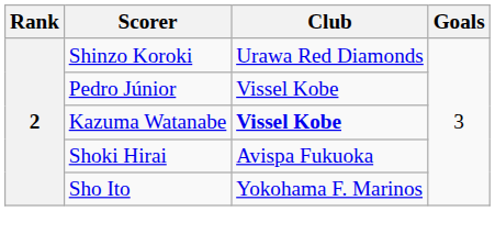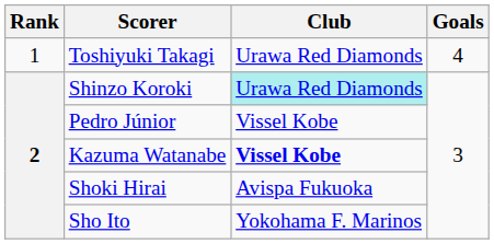+ row: 1 | Toshiyuki Takagi | Urawa Red Diamonds | 4
Shinzo Koroki | Club: no background -> paleturquoise background
